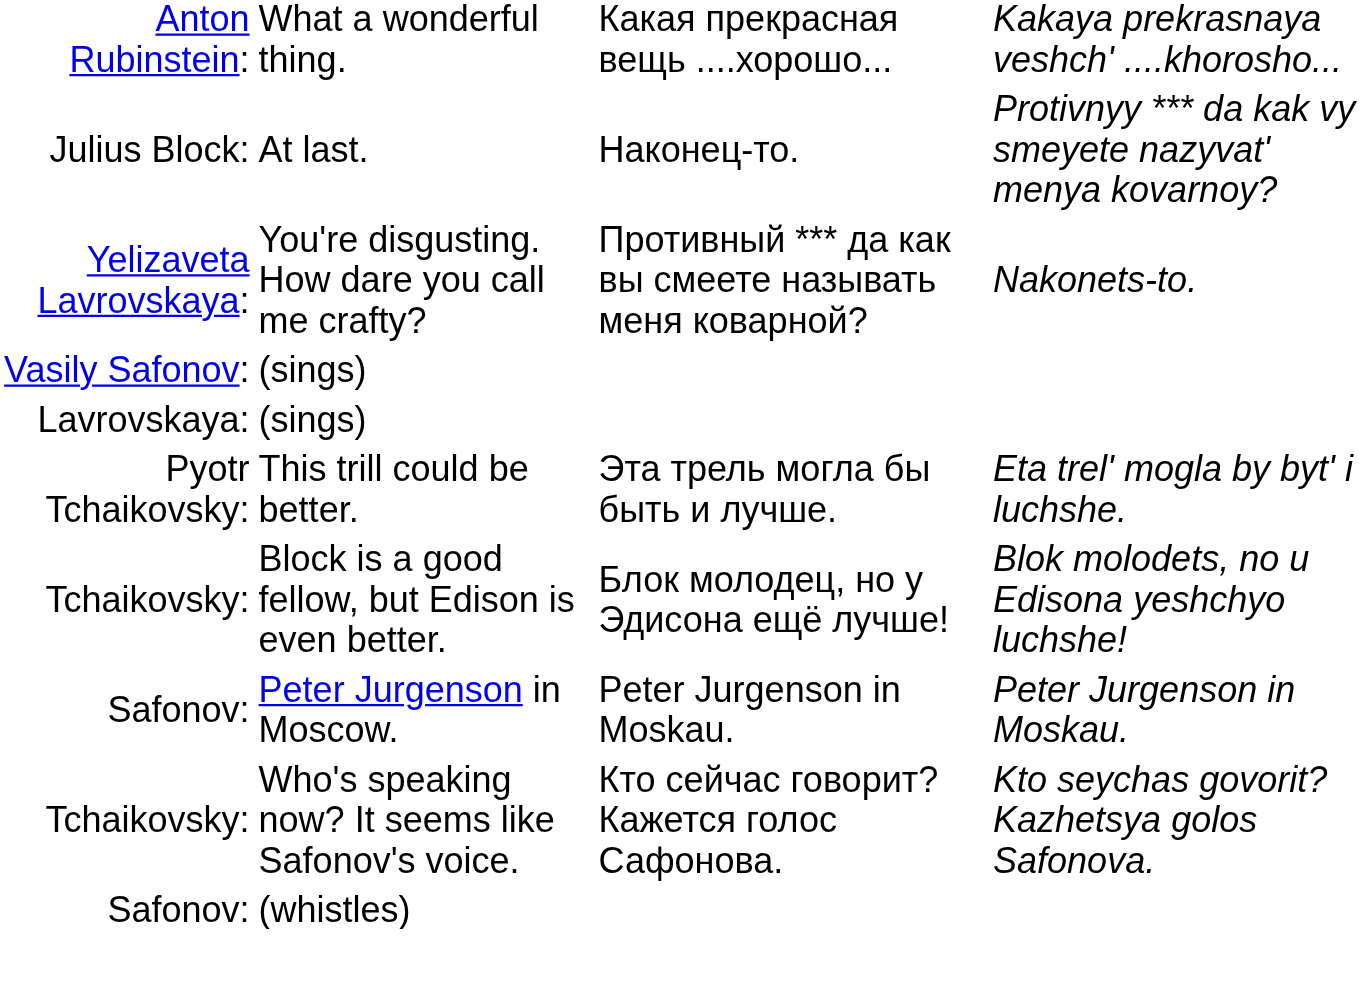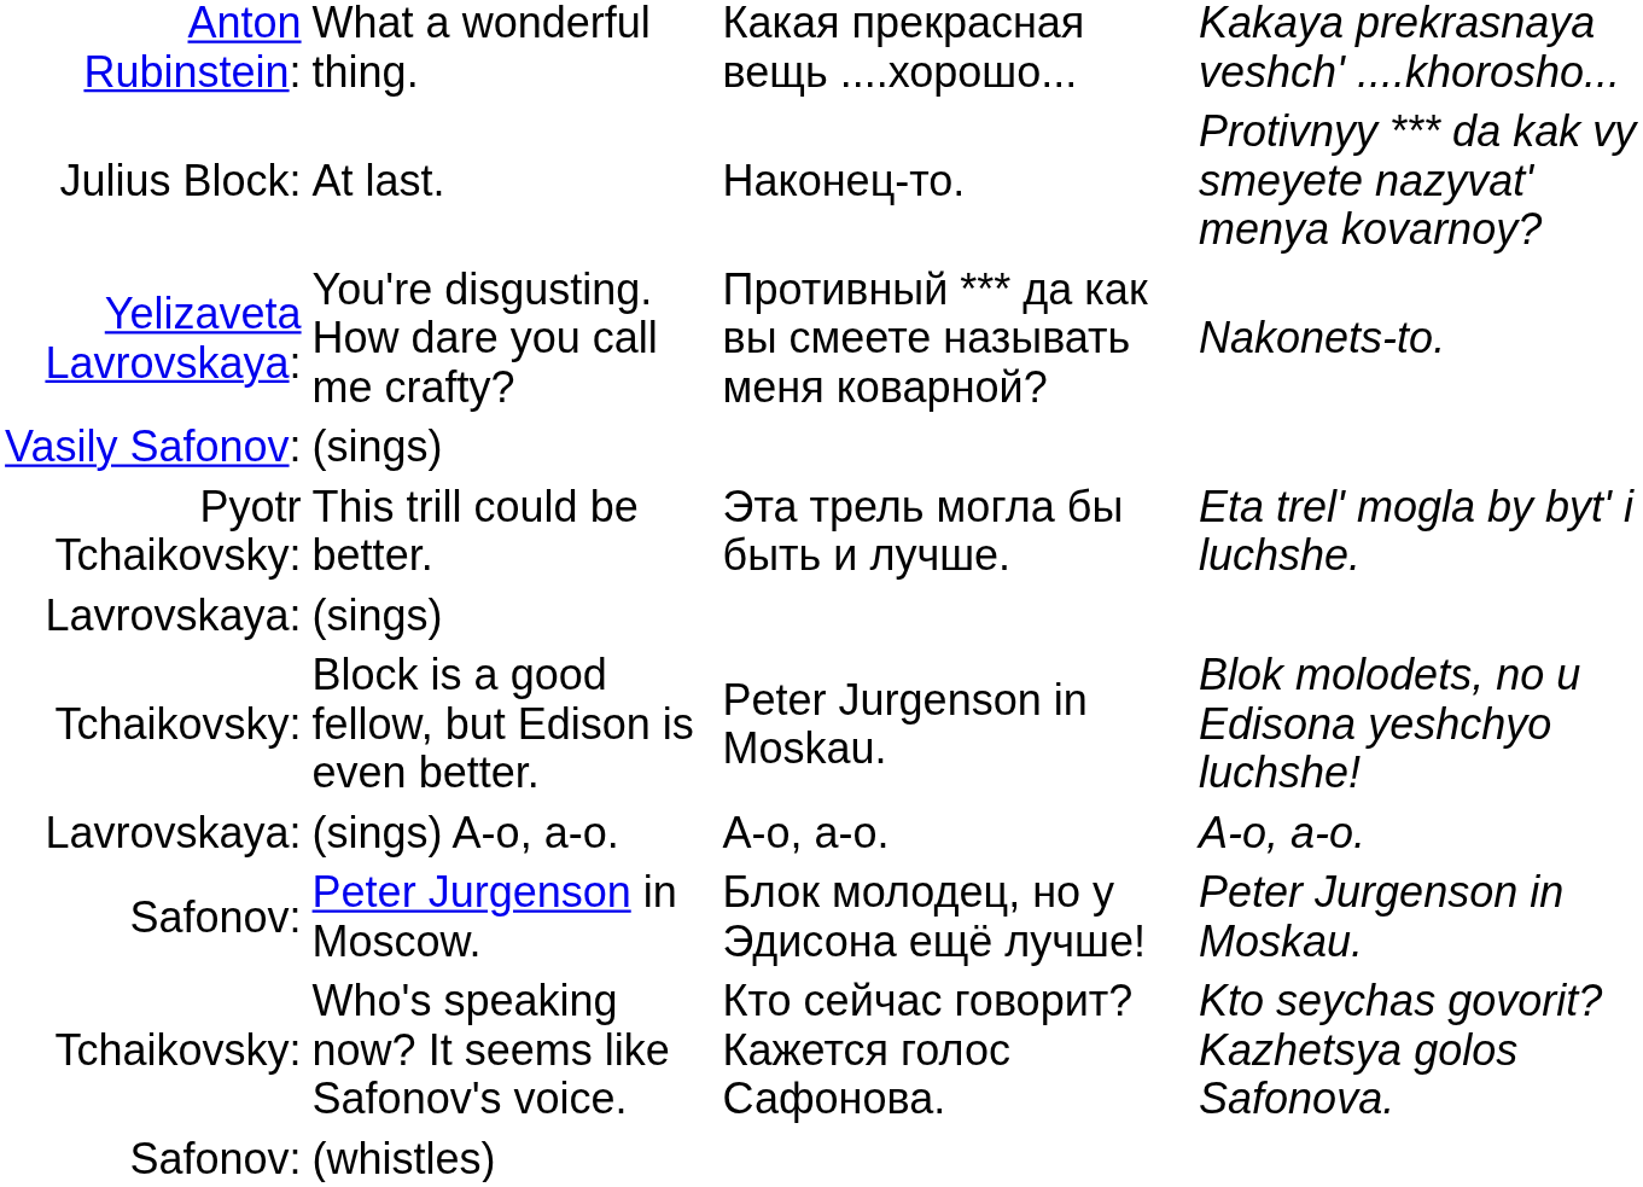rows swapped: This trill could be better. <-> Lavrovskaya: / (sings)
Block is a good fellow, but Edison is even better. | column 3: Блок молодец, но у Эдисона ещё лучше! -> Peter Jurgenson in Moskau.
+ row: Lavrovskaya: | (sings) A-o, a-o. | А-о, а-о. | A-o, a-o.
Peter Jurgenson in Moscow. | column 3: Peter Jurgenson in Moskau. -> Блок молодец, но у Эдисона ещё лучше!
